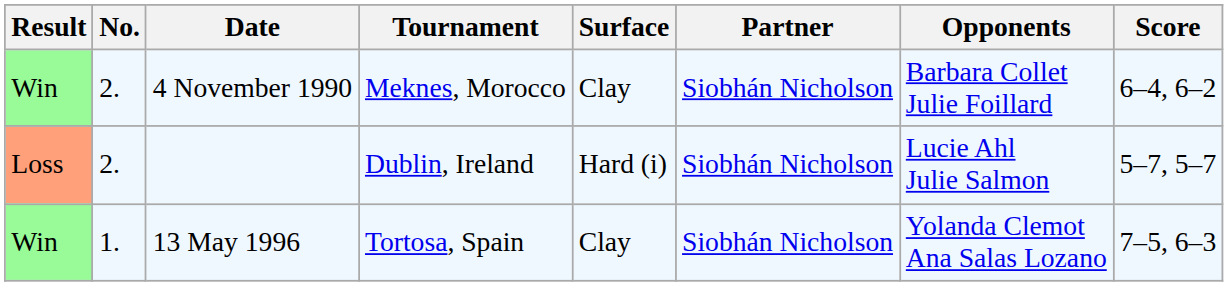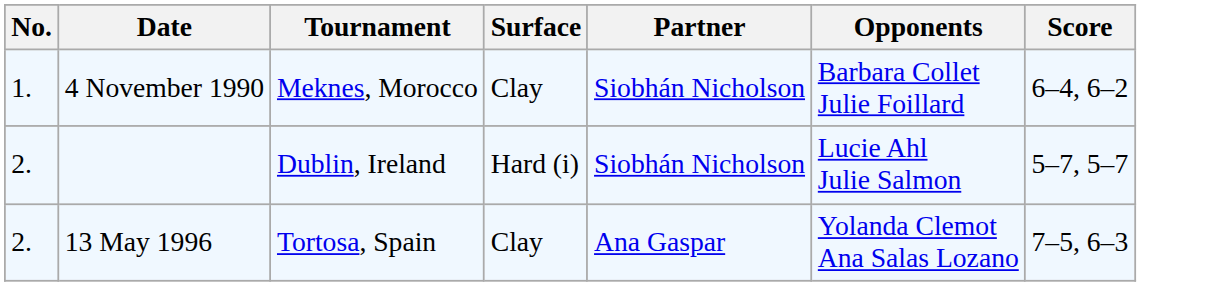- column: Result | Win | Loss | Win
4 November 1990 | No.: 2. -> 1.
13 May 1996 | No.: 1. -> 2.
13 May 1996 | Partner: Siobhán Nicholson -> Ana Gaspar
